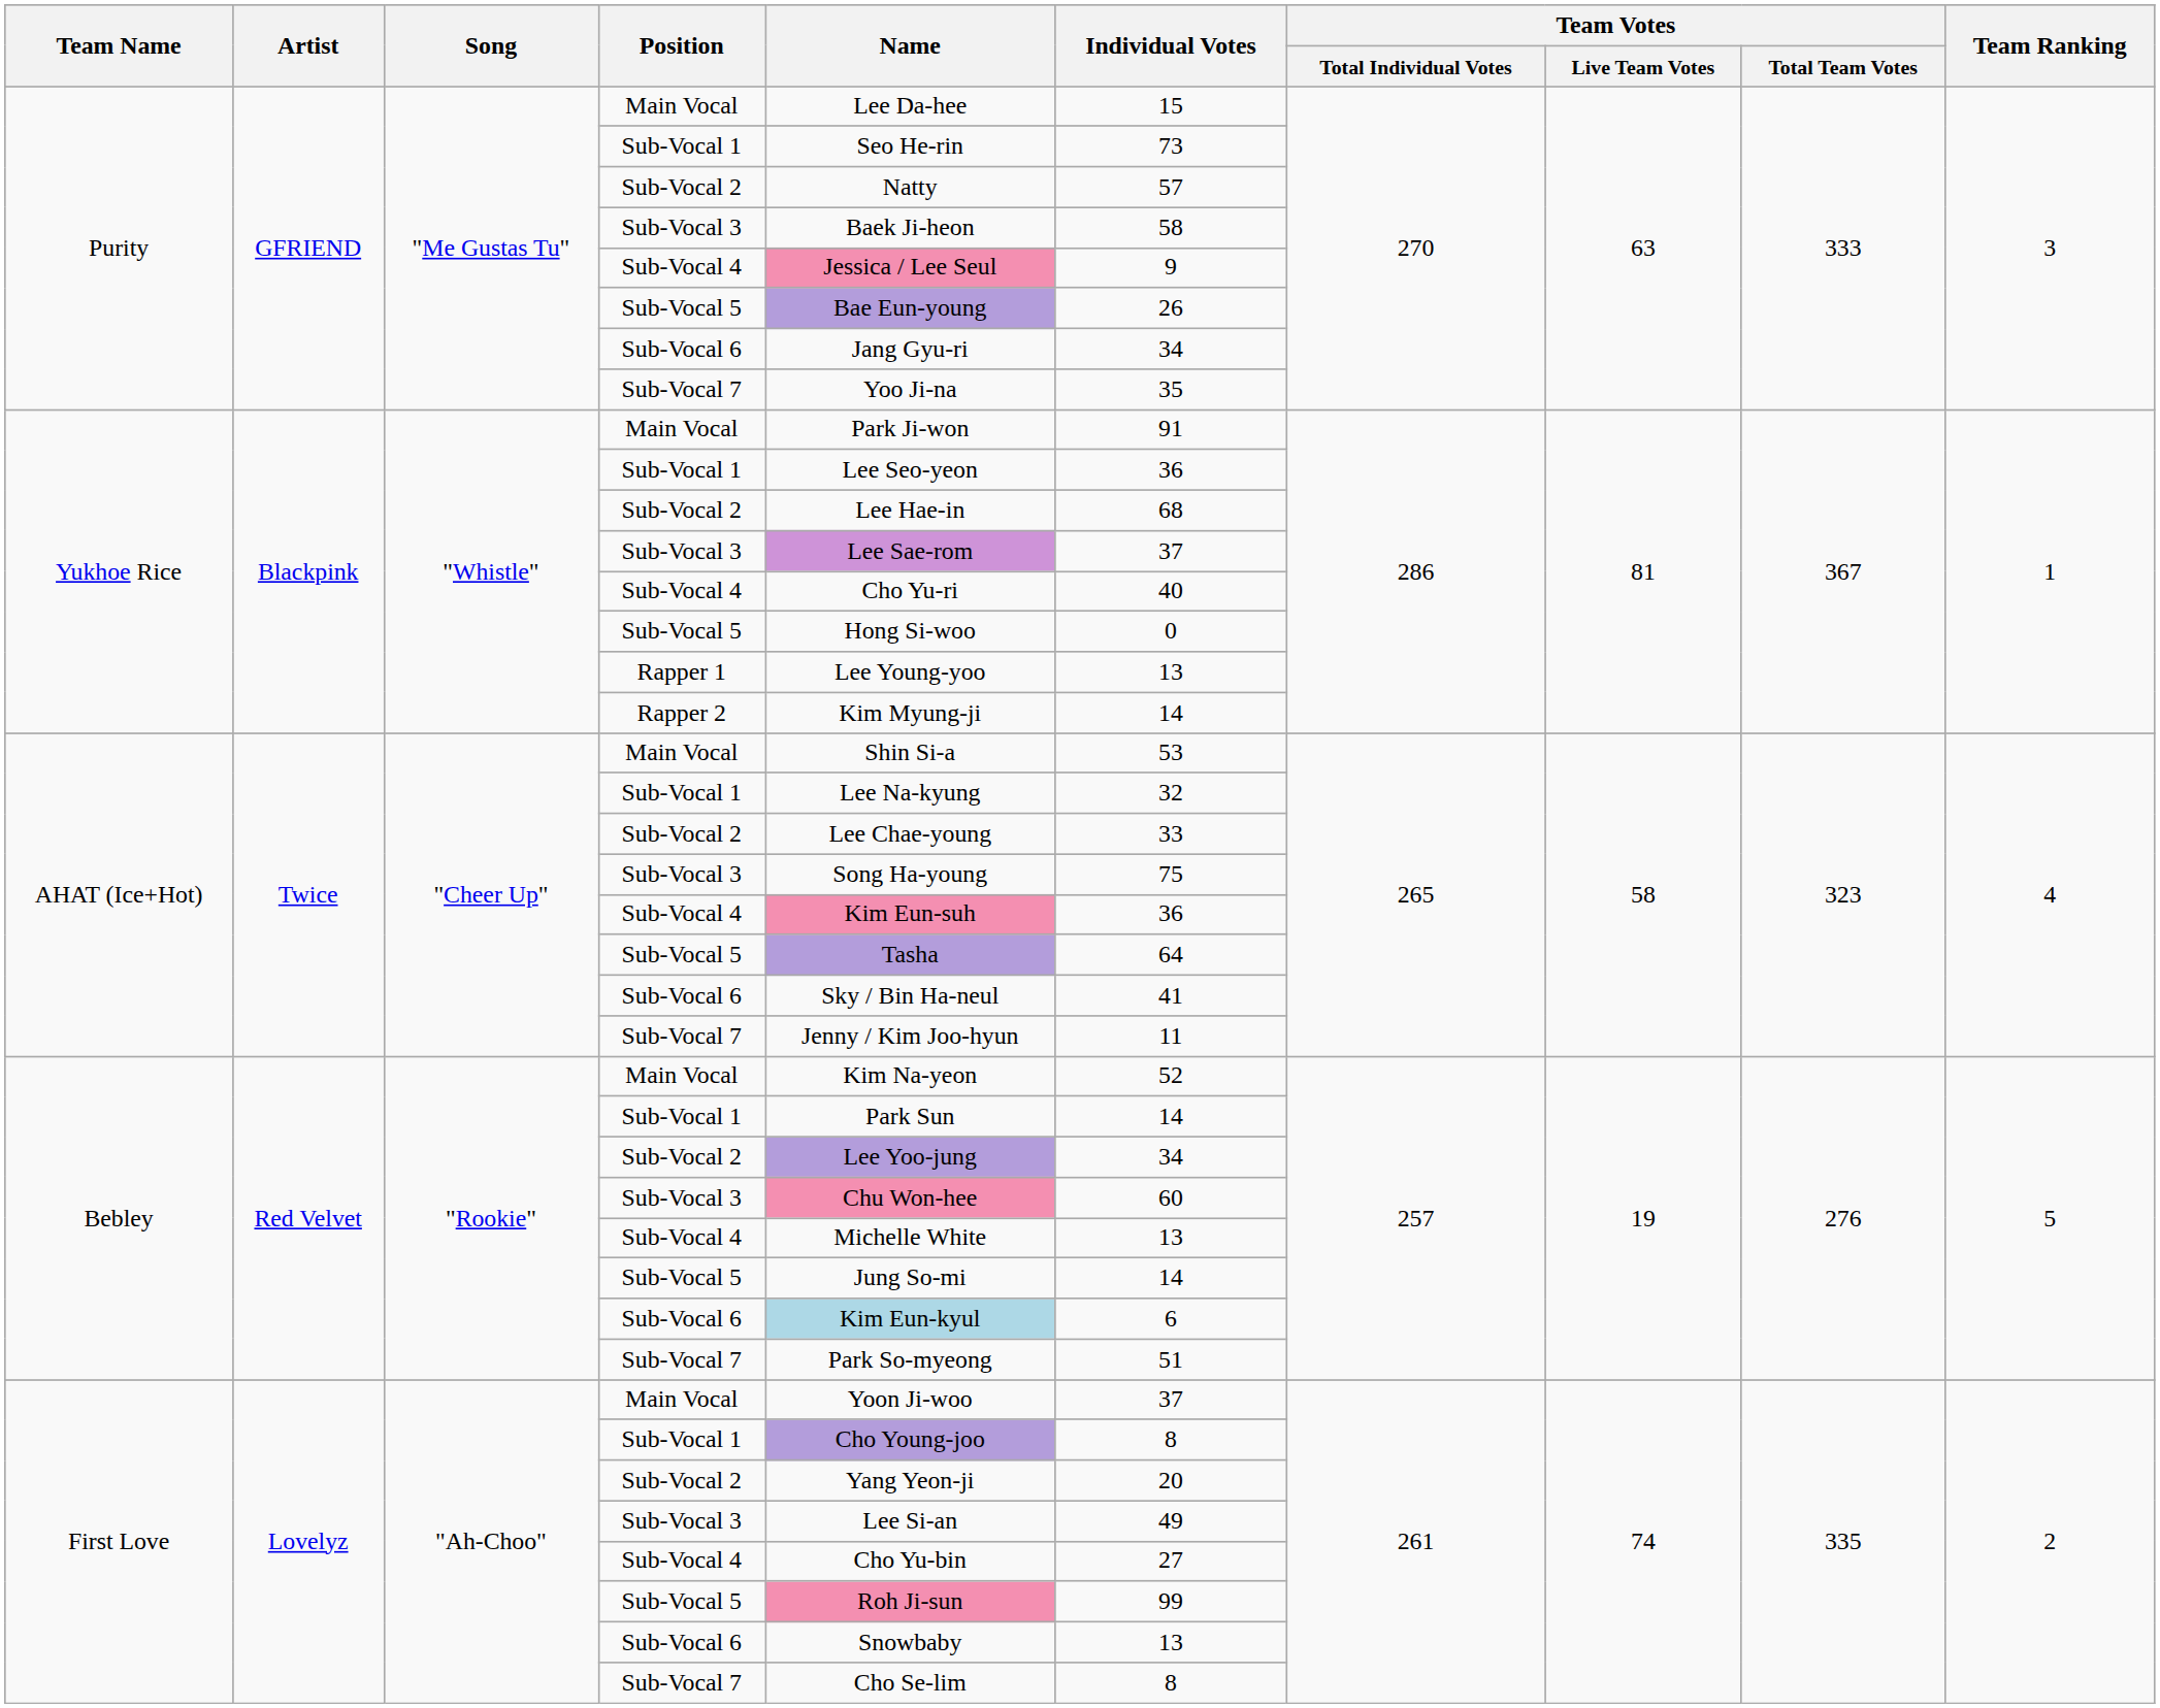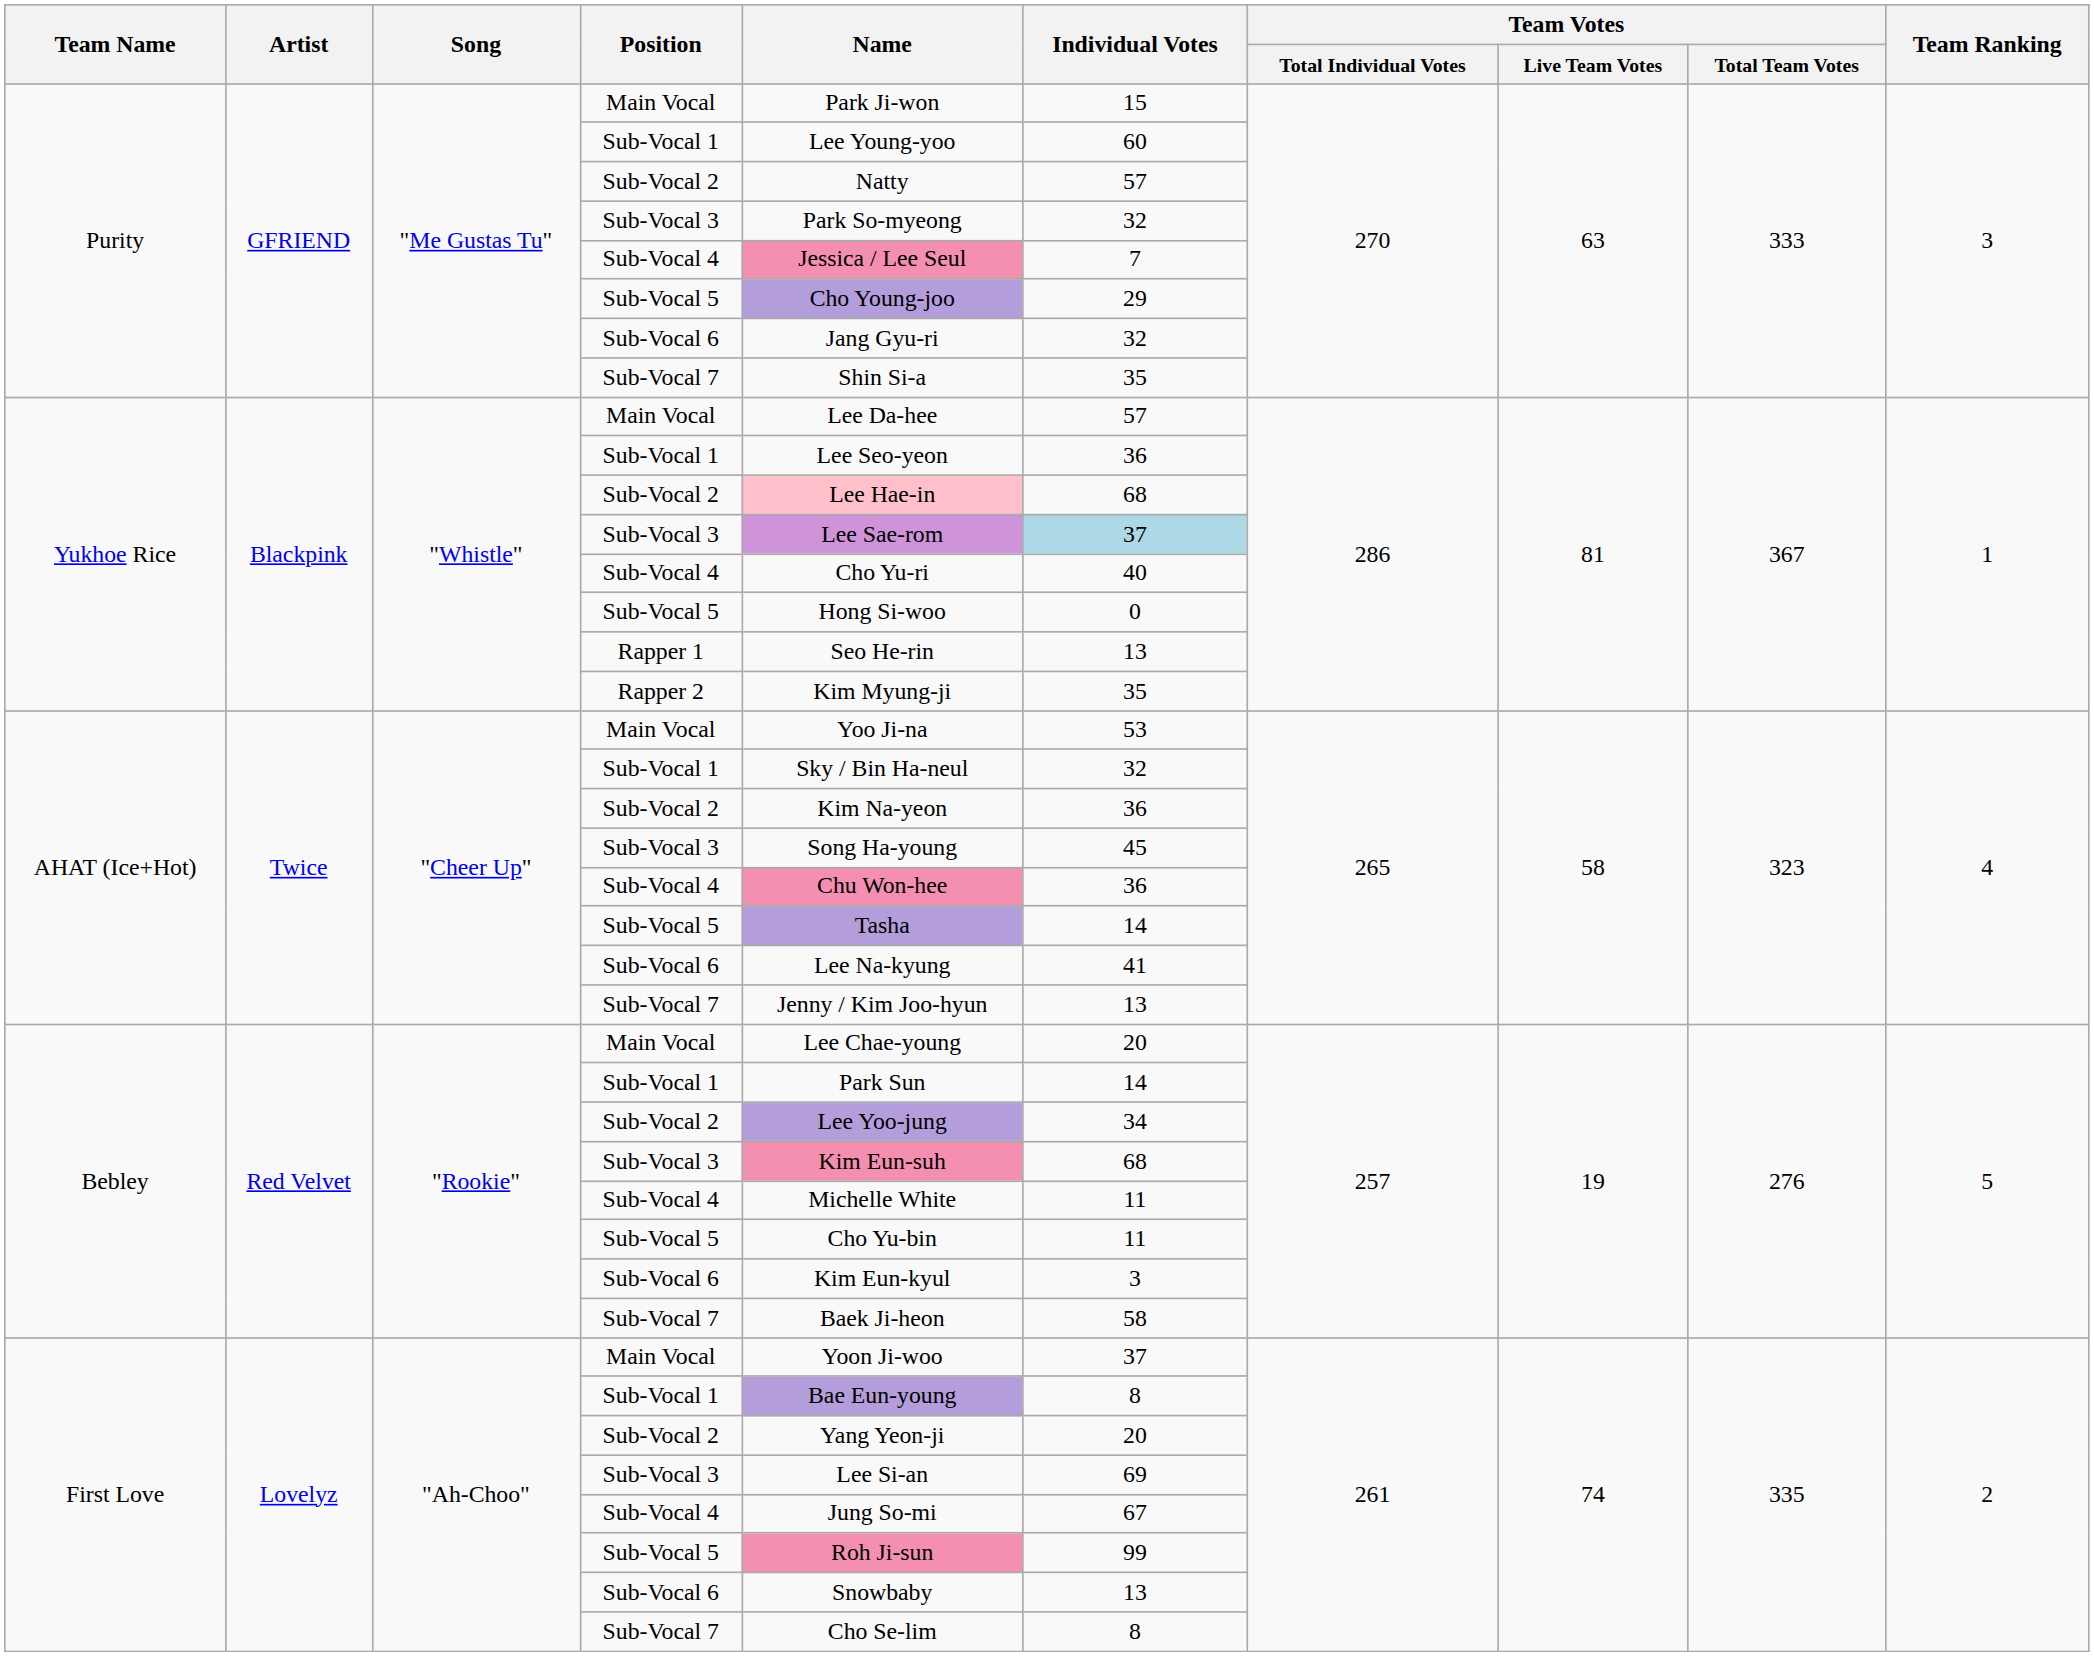Purity / Main Vocal | Name: Lee Da-hee -> Park Ji-won
Purity / Sub-Vocal 1 | Name: Seo He-rin -> Lee Young-yoo
Purity / Sub-Vocal 1 | Individual Votes: 73 -> 60
Purity / Sub-Vocal 3 | Name: Baek Ji-heon -> Park So-myeong
Purity / Sub-Vocal 3 | Individual Votes: 58 -> 32
Purity / Sub-Vocal 4 | Individual Votes: 9 -> 7
Purity / Sub-Vocal 5 | Name: Bae Eun-young -> Cho Young-joo
Purity / Sub-Vocal 5 | Individual Votes: 26 -> 29
Purity / Sub-Vocal 6 | Individual Votes: 34 -> 32
Purity / Sub-Vocal 7 | Name: Yoo Ji-na -> Shin Si-a
Yukhoe Rice / Main Vocal | Name: Park Ji-won -> Lee Da-hee
Yukhoe Rice / Main Vocal | Individual Votes: 91 -> 57
Yukhoe Rice / Sub-Vocal 2 | Name: no background -> pink background
Yukhoe Rice / Sub-Vocal 3 | Individual Votes: no background -> lightblue background
Rapper 1 | Name: Lee Young-yoo -> Seo He-rin
Rapper 2 | Individual Votes: 14 -> 35
AHAT (Ice+Hot) / Main Vocal | Name: Shin Si-a -> Yoo Ji-na
AHAT (Ice+Hot) / Sub-Vocal 1 | Name: Lee Na-kyung -> Sky / Bin Ha-neul
AHAT (Ice+Hot) / Sub-Vocal 2 | Name: Lee Chae-young -> Kim Na-yeon
AHAT (Ice+Hot) / Sub-Vocal 2 | Individual Votes: 33 -> 36
AHAT (Ice+Hot) / Sub-Vocal 3 | Individual Votes: 75 -> 45
AHAT (Ice+Hot) / Sub-Vocal 4 | Name: Kim Eun-suh -> Chu Won-hee
AHAT (Ice+Hot) / Sub-Vocal 5 | Individual Votes: 64 -> 14
AHAT (Ice+Hot) / Sub-Vocal 6 | Name: Sky / Bin Ha-neul -> Lee Na-kyung
AHAT (Ice+Hot) / Sub-Vocal 7 | Individual Votes: 11 -> 13
Bebley / Main Vocal | Name: Kim Na-yeon -> Lee Chae-young
Bebley / Main Vocal | Individual Votes: 52 -> 20
Bebley / Sub-Vocal 3 | Name: Chu Won-hee -> Kim Eun-suh
Bebley / Sub-Vocal 3 | Individual Votes: 60 -> 68
Bebley / Sub-Vocal 4 | Individual Votes: 13 -> 11
Bebley / Sub-Vocal 5 | Name: Jung So-mi -> Cho Yu-bin
Bebley / Sub-Vocal 5 | Individual Votes: 14 -> 11
Bebley / Sub-Vocal 6 | Name: lightblue background -> no background
Bebley / Sub-Vocal 6 | Individual Votes: 6 -> 3
Bebley / Sub-Vocal 7 | Name: Park So-myeong -> Baek Ji-heon
Bebley / Sub-Vocal 7 | Individual Votes: 51 -> 58
First Love / Sub-Vocal 1 | Name: Cho Young-joo -> Bae Eun-young
First Love / Sub-Vocal 3 | Individual Votes: 49 -> 69
First Love / Sub-Vocal 4 | Name: Cho Yu-bin -> Jung So-mi
First Love / Sub-Vocal 4 | Individual Votes: 27 -> 67
